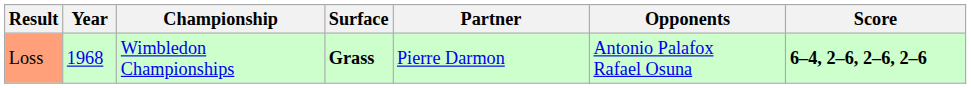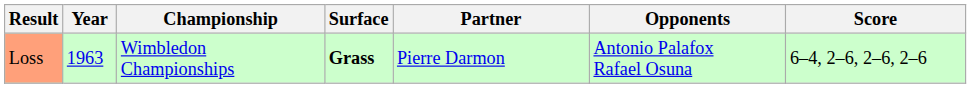Loss | Year: 1968 -> 1963
Loss | Score: bold -> normal
